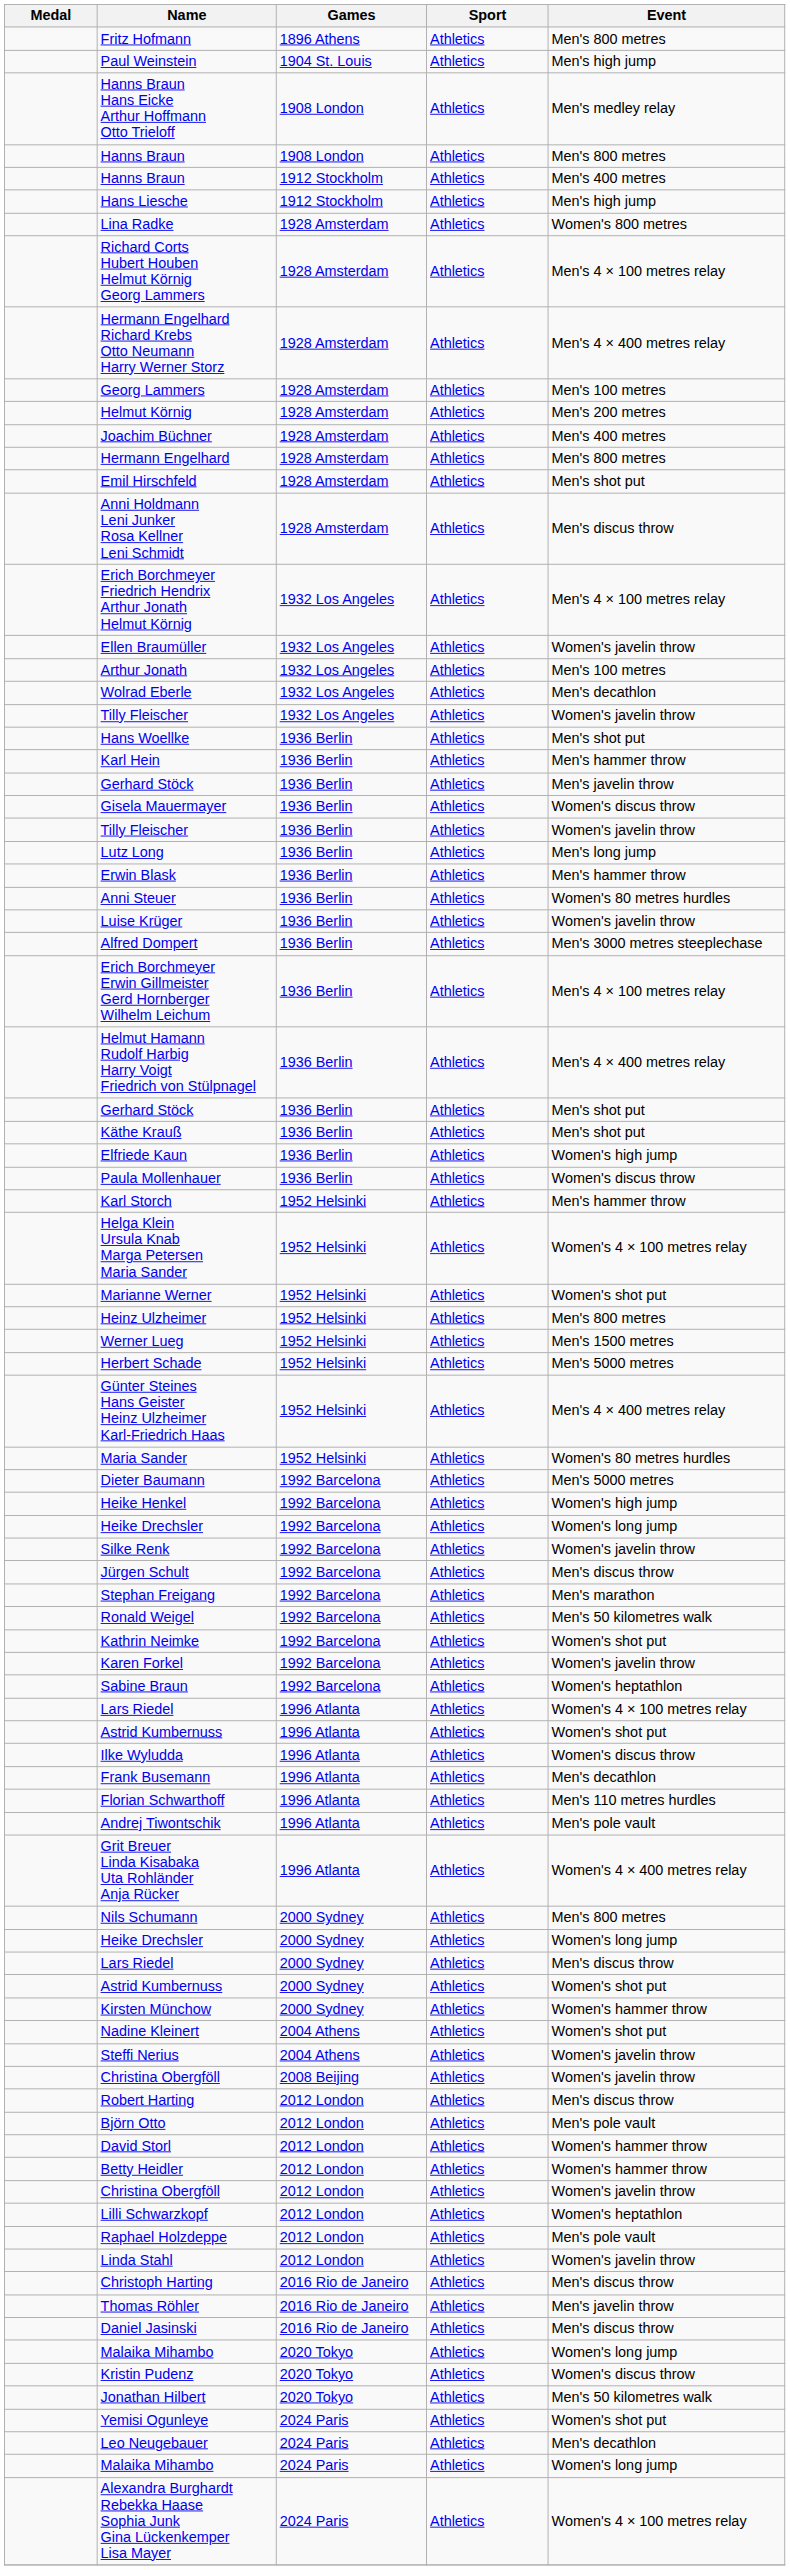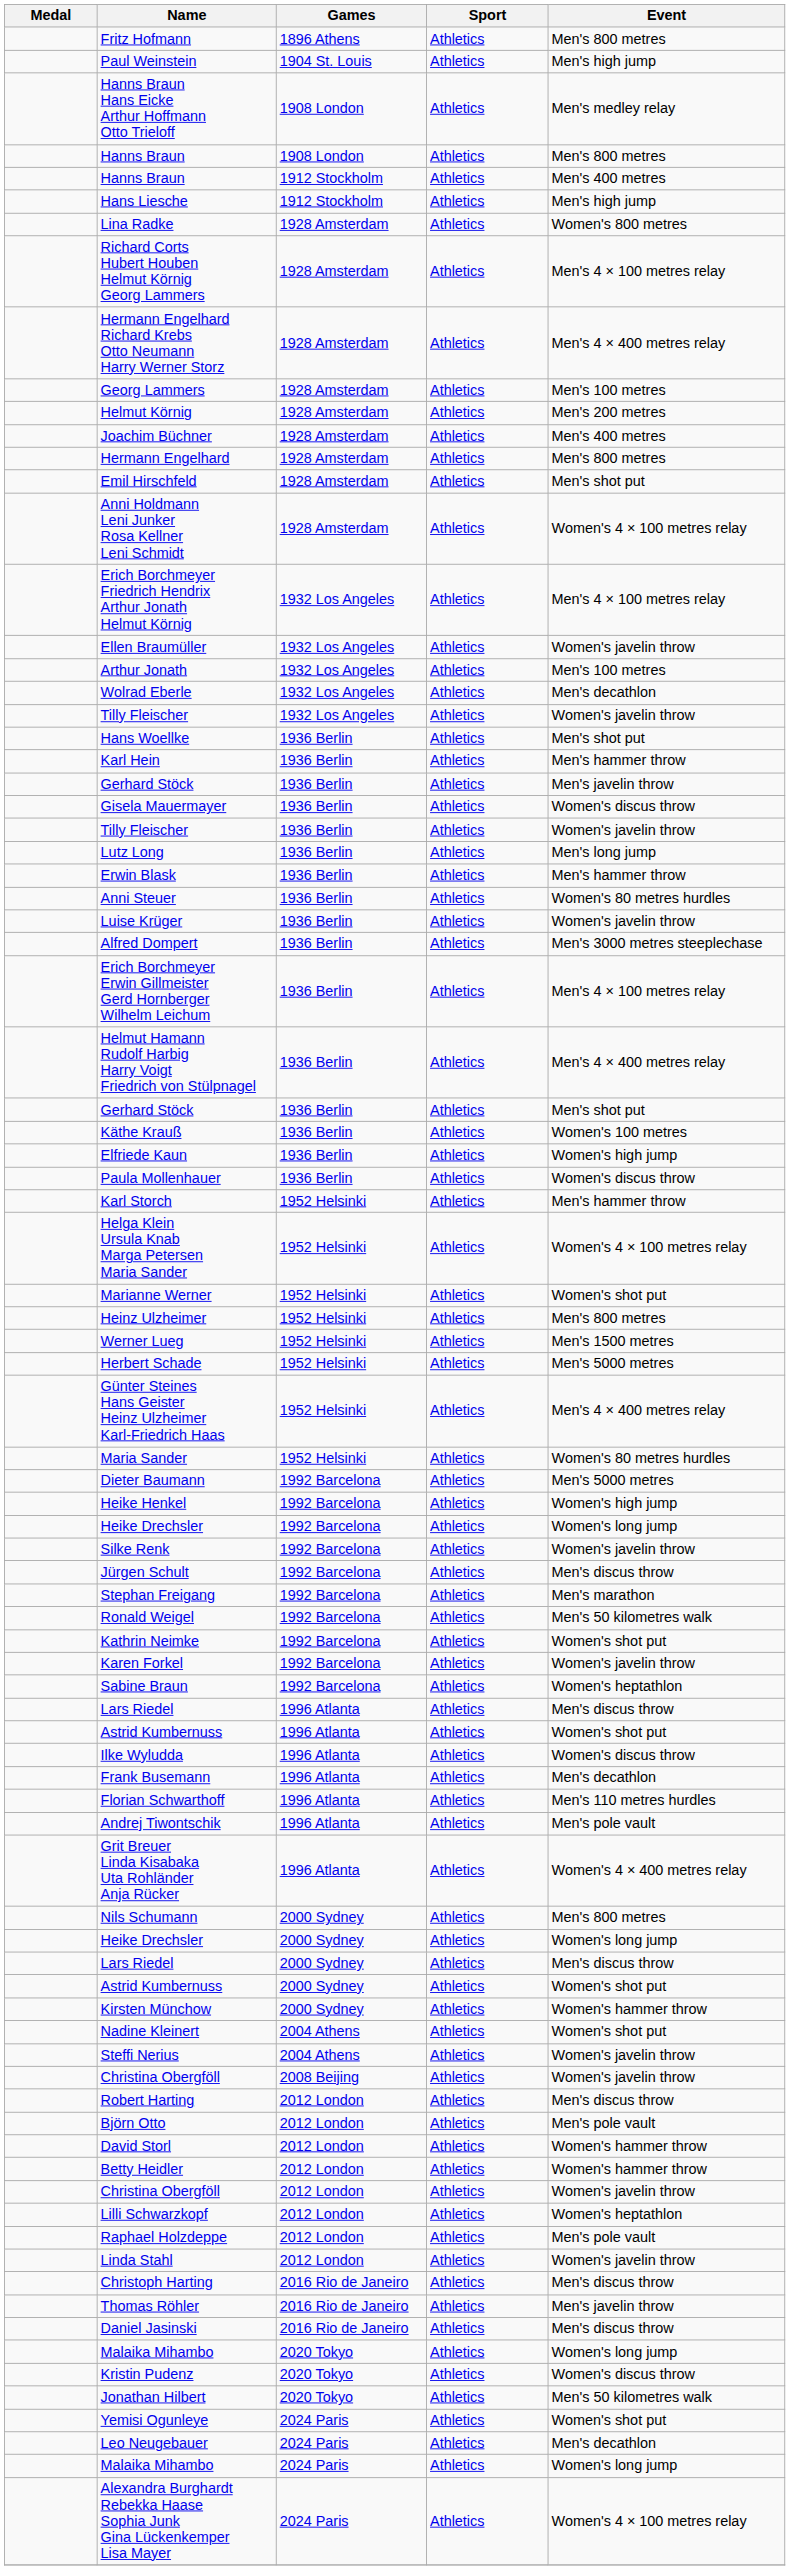Anni Holdmann Leni Junker Rosa Kellner Leni Schmidt | Event: Men's discus throw -> Women's 4 × 100 metres relay
Käthe Krauß | Event: Men's shot put -> Women's 100 metres
Lars Riedel / 1996 Atlanta | Event: Women's 4 × 100 metres relay -> Men's discus throw
